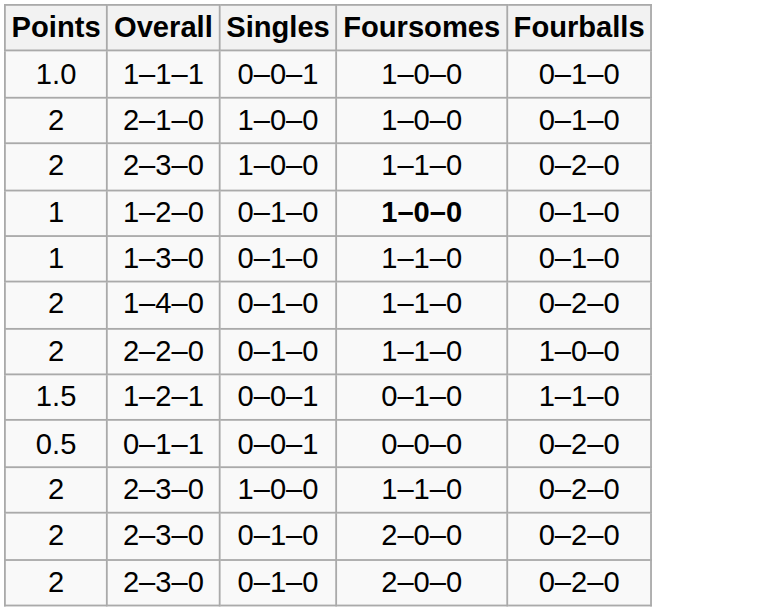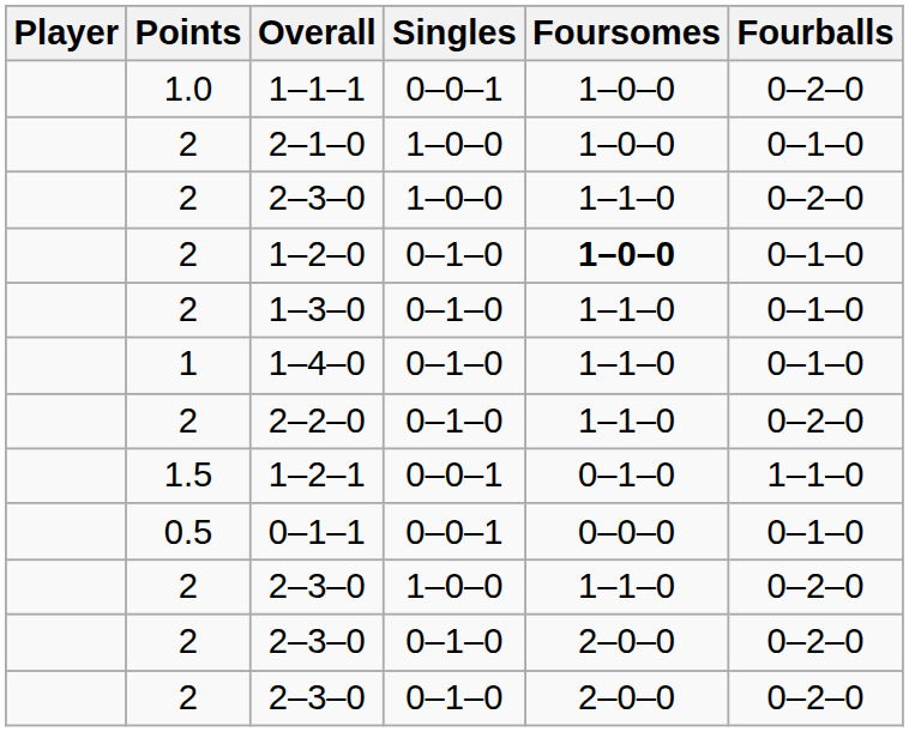+ column: Player
1–1–1 | Fourballs: 0–1–0 -> 0–2–0
1–2–0 | Points: 1 -> 2
1–3–0 | Points: 1 -> 2
1–4–0 | Points: 2 -> 1
1–4–0 | Fourballs: 0–2–0 -> 0–1–0
2–2–0 | Fourballs: 1–0–0 -> 0–2–0
0–1–1 | Fourballs: 0–2–0 -> 0–1–0
